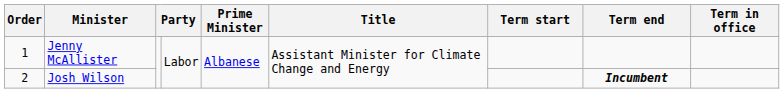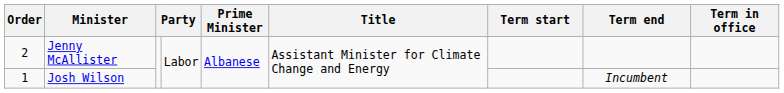Jenny McAllister | Order: 1 -> 2
Josh Wilson | Order: 2 -> 1
Josh Wilson | Term end: bold -> normal
